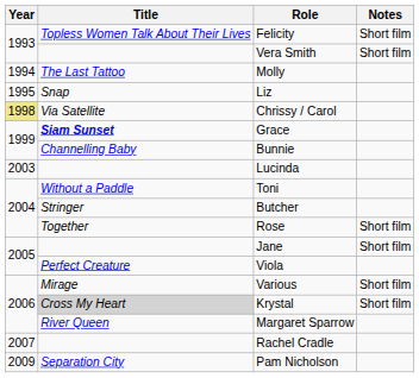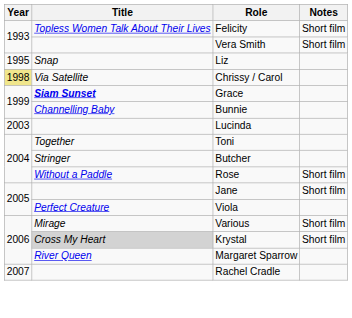- row: 1994 | The Last Tattoo | Molly
Toni | Title: Without a Paddle -> Together
Rose | Title: Together -> Without a Paddle
- row: 2009 | Separation City | Pam Nicholson
